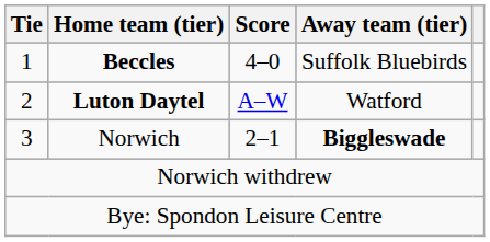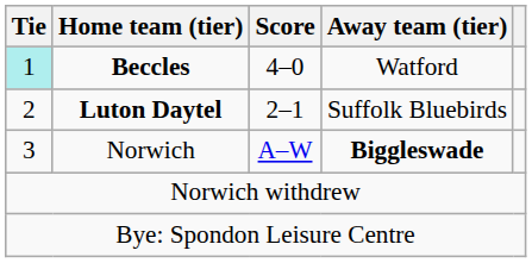Beccles | Tie: no background -> paleturquoise background
Beccles | Away team (tier): Suffolk Bluebirds -> Watford
Luton Daytel | Score: A–W -> 2–1
Luton Daytel | Away team (tier): Watford -> Suffolk Bluebirds
Norwich | Score: 2–1 -> A–W
